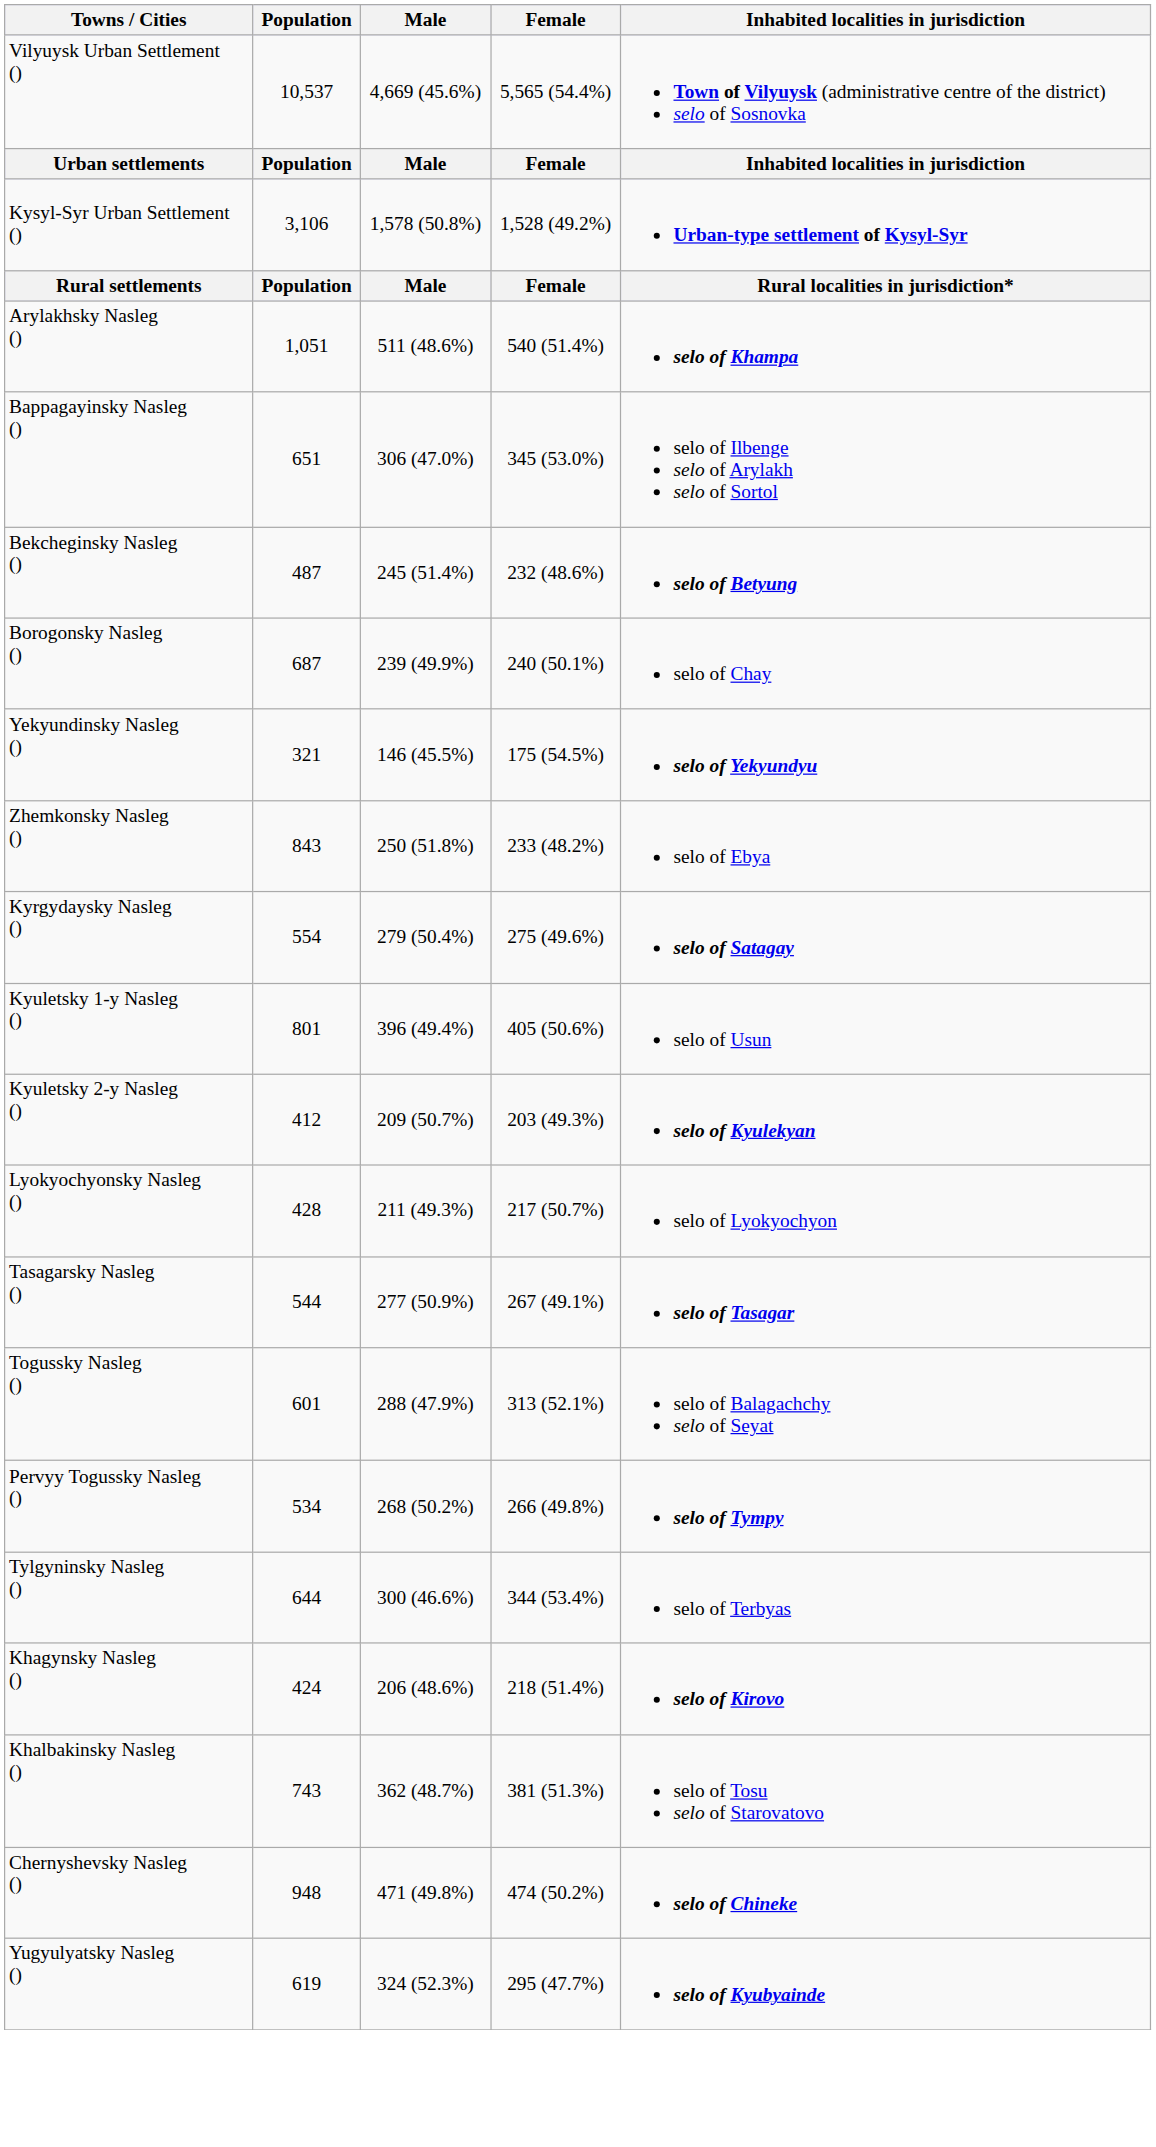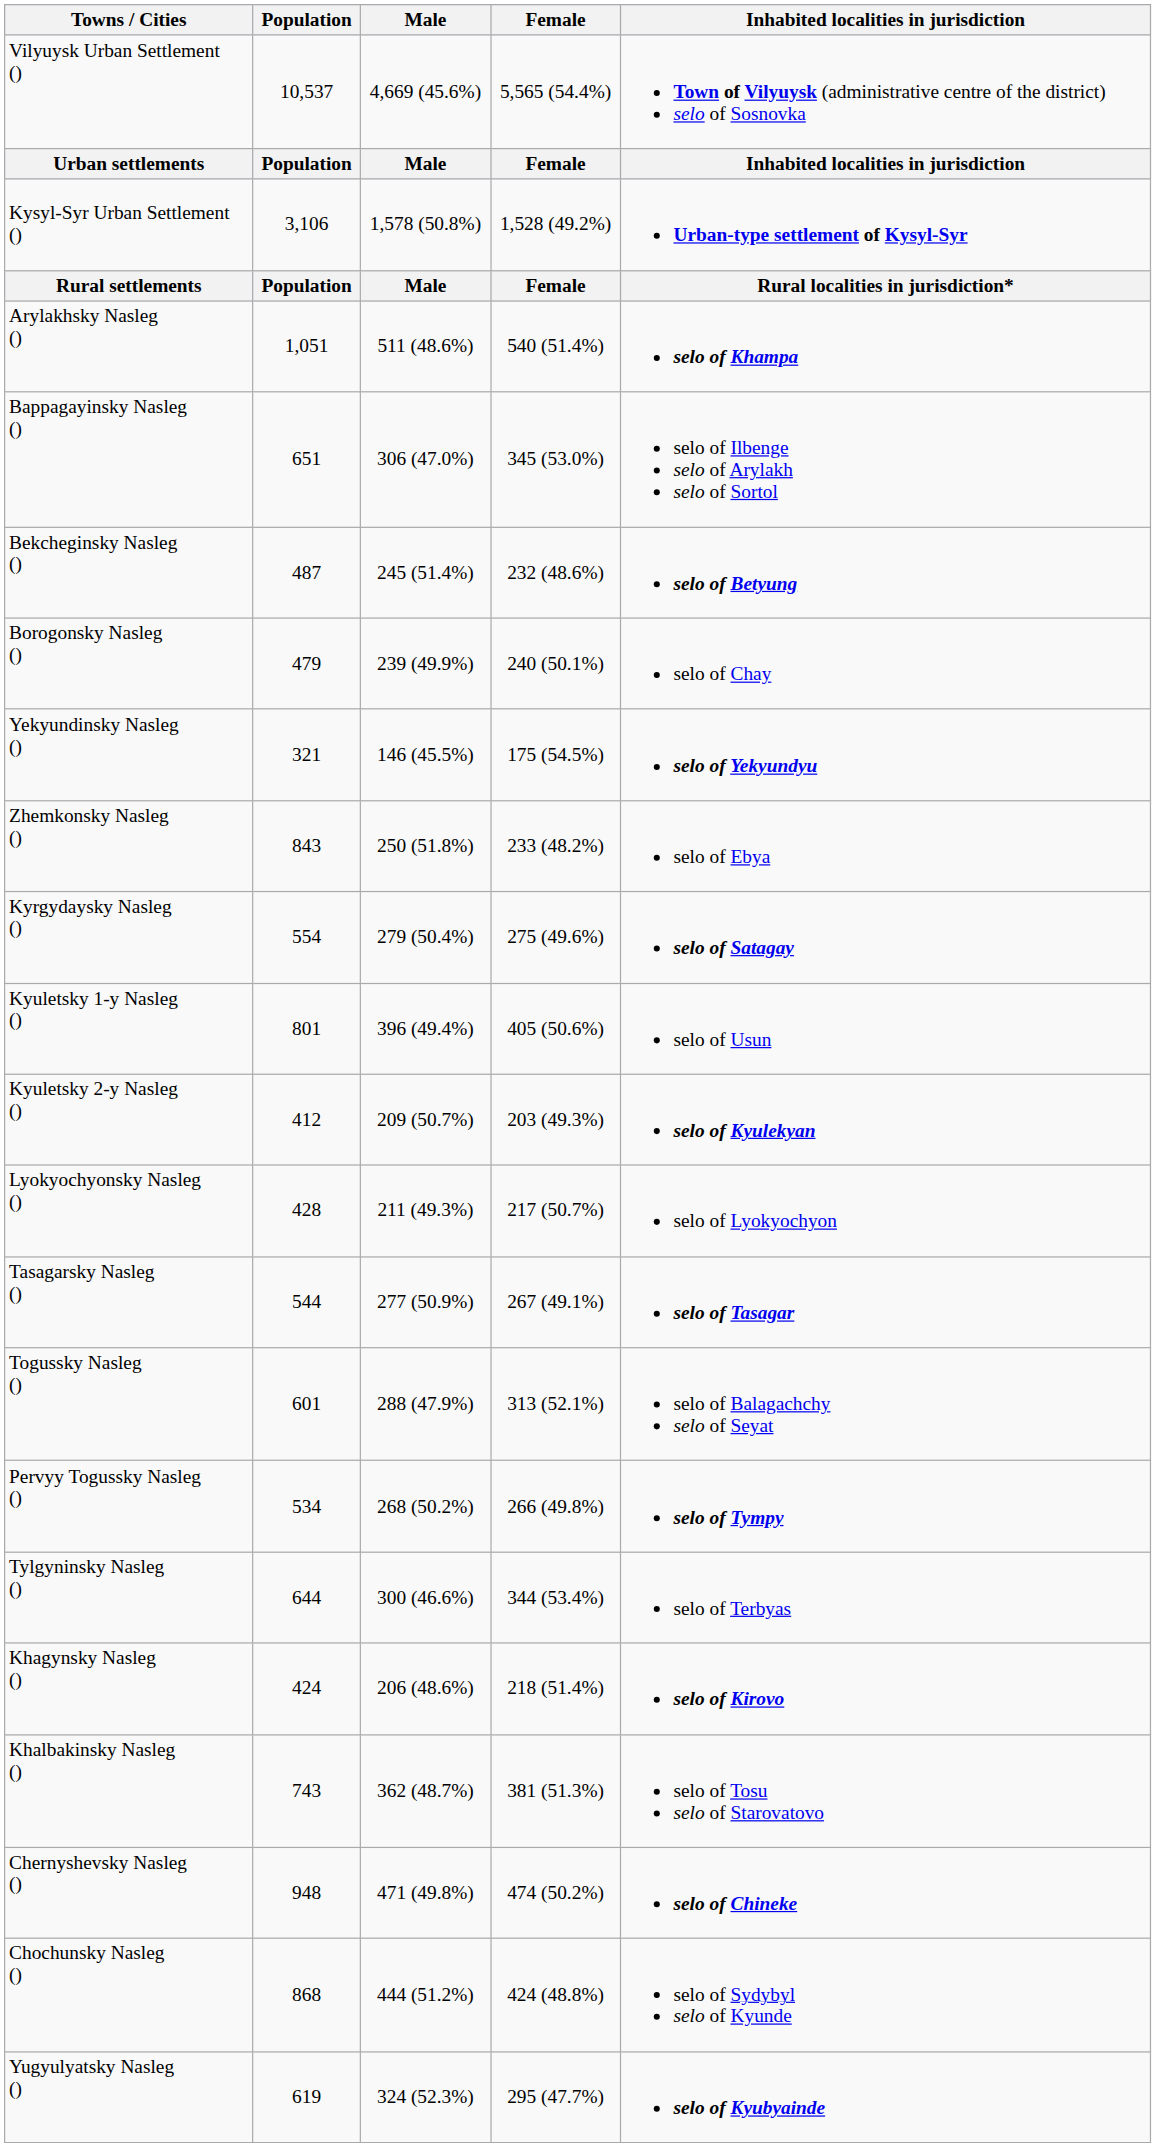Borogonsky Nasleg () | Population: 687 -> 479
+ row: Chochunsky Nasleg () | 868 | 444 (51.2%) | 424 (48.8%) | selo of Sydybyl selo of Kyunde
